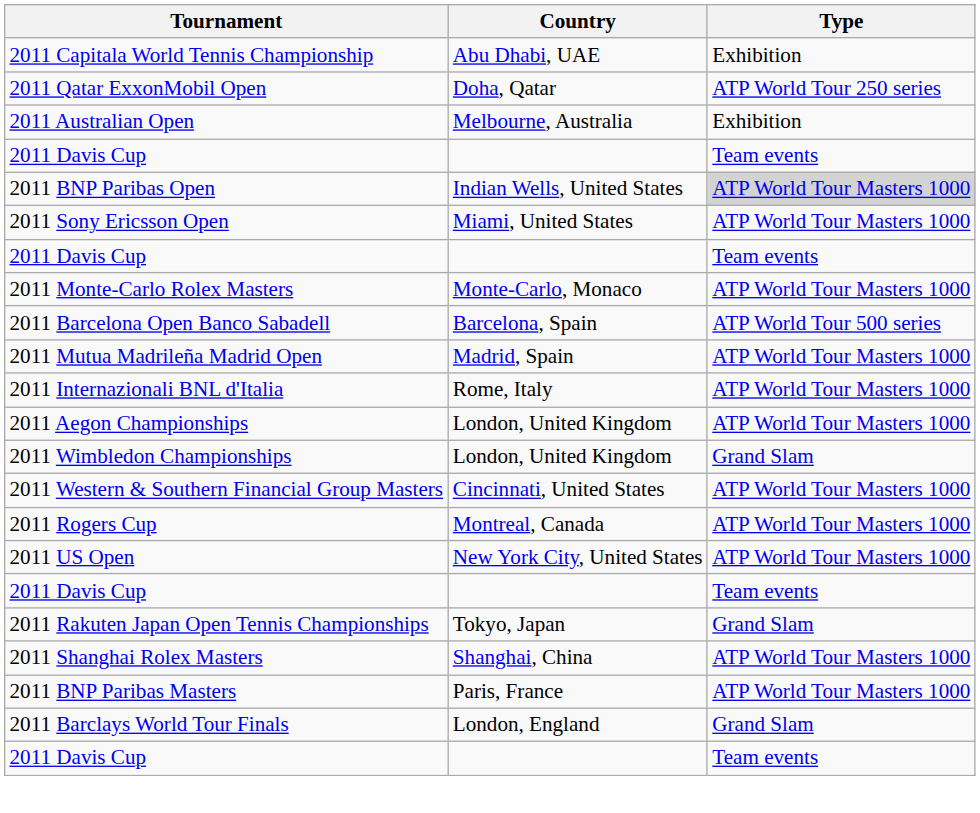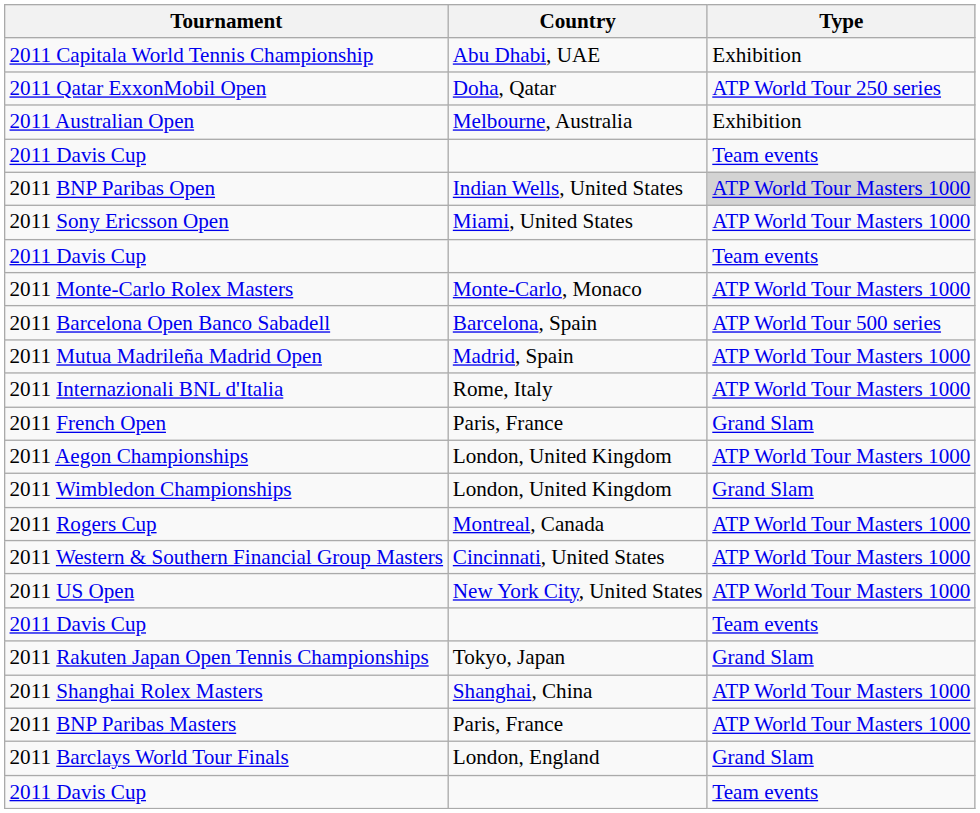+ row: 2011 French Open | Paris, France | Grand Slam
rows swapped: 2011 Rogers Cup <-> 2011 Western & Southern Financial Group Masters
